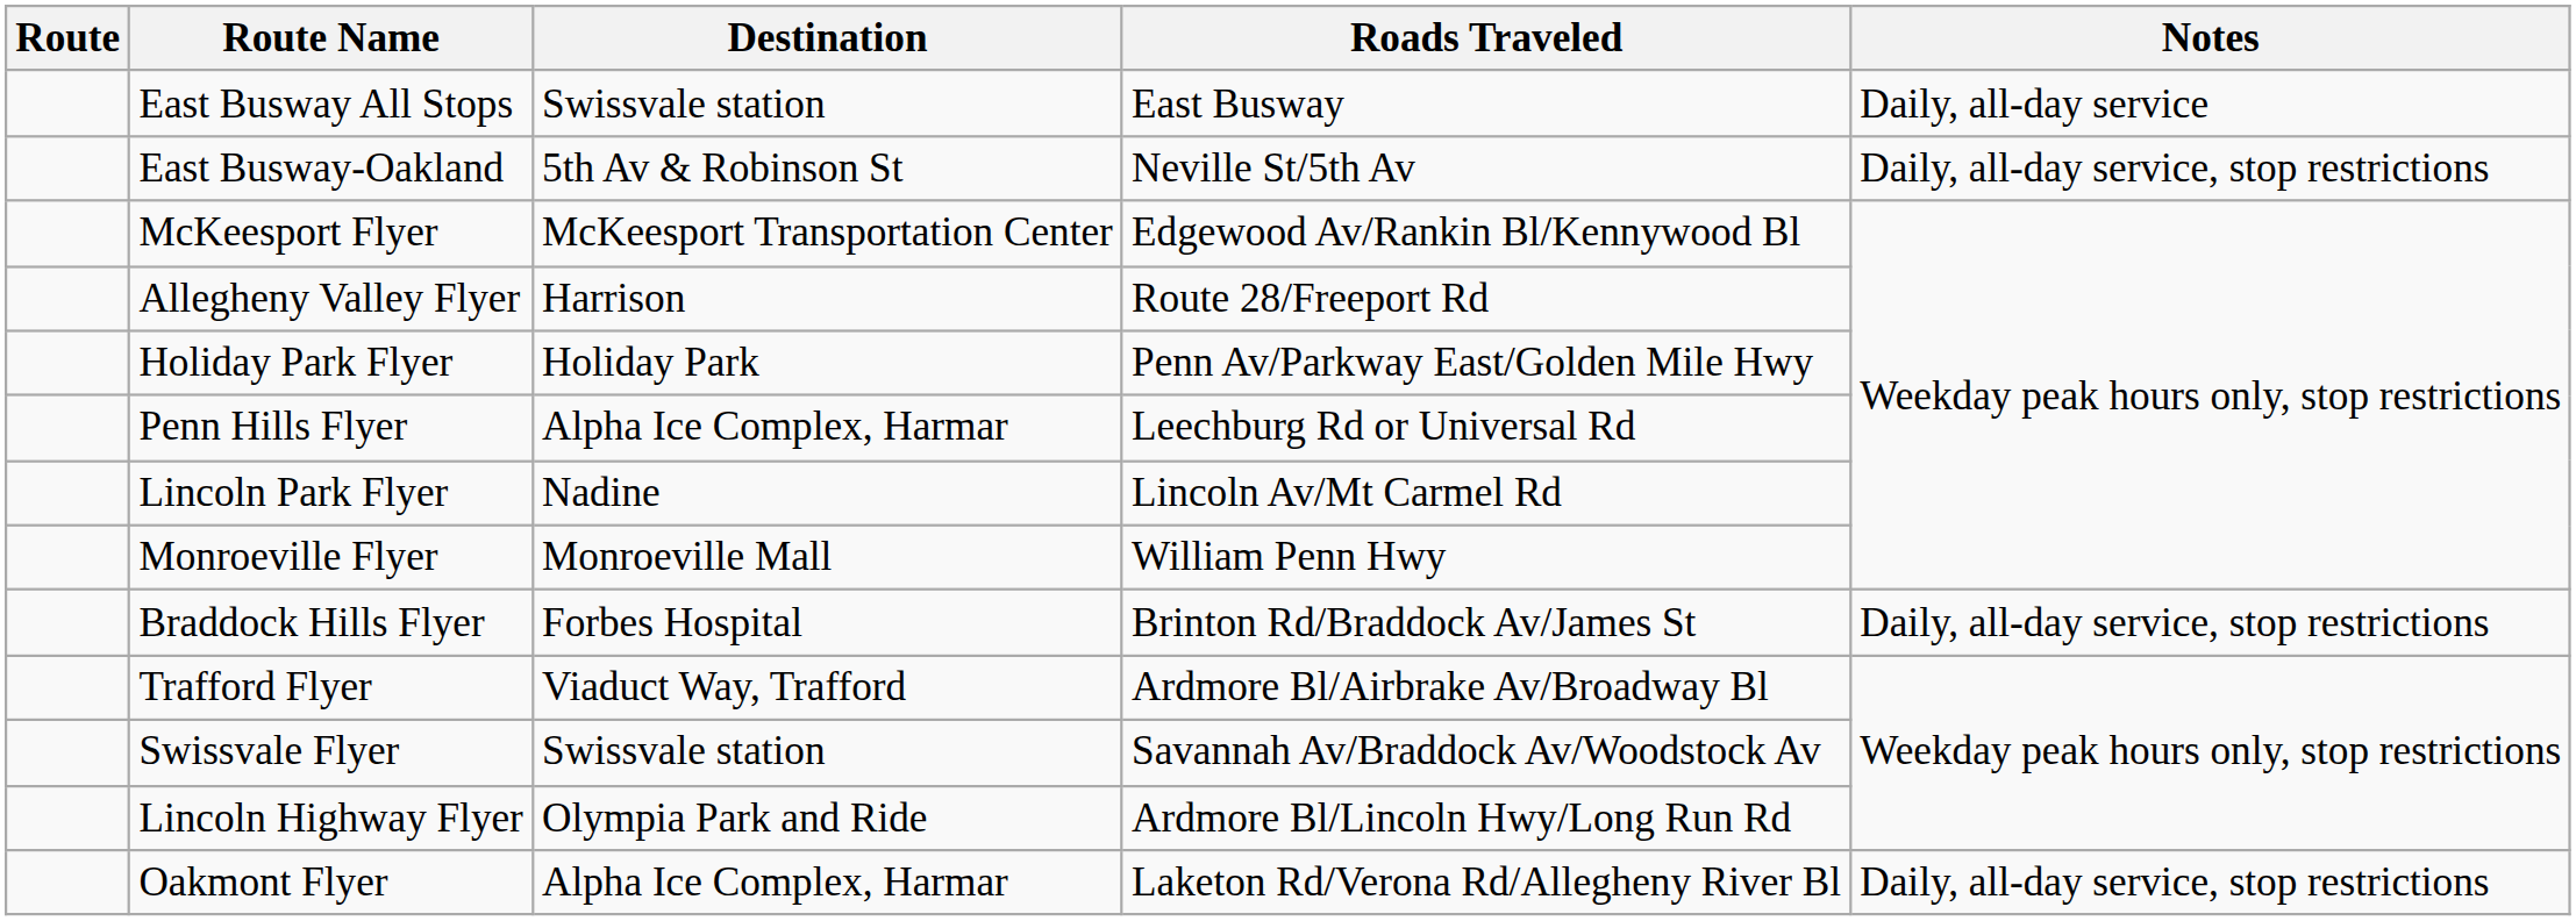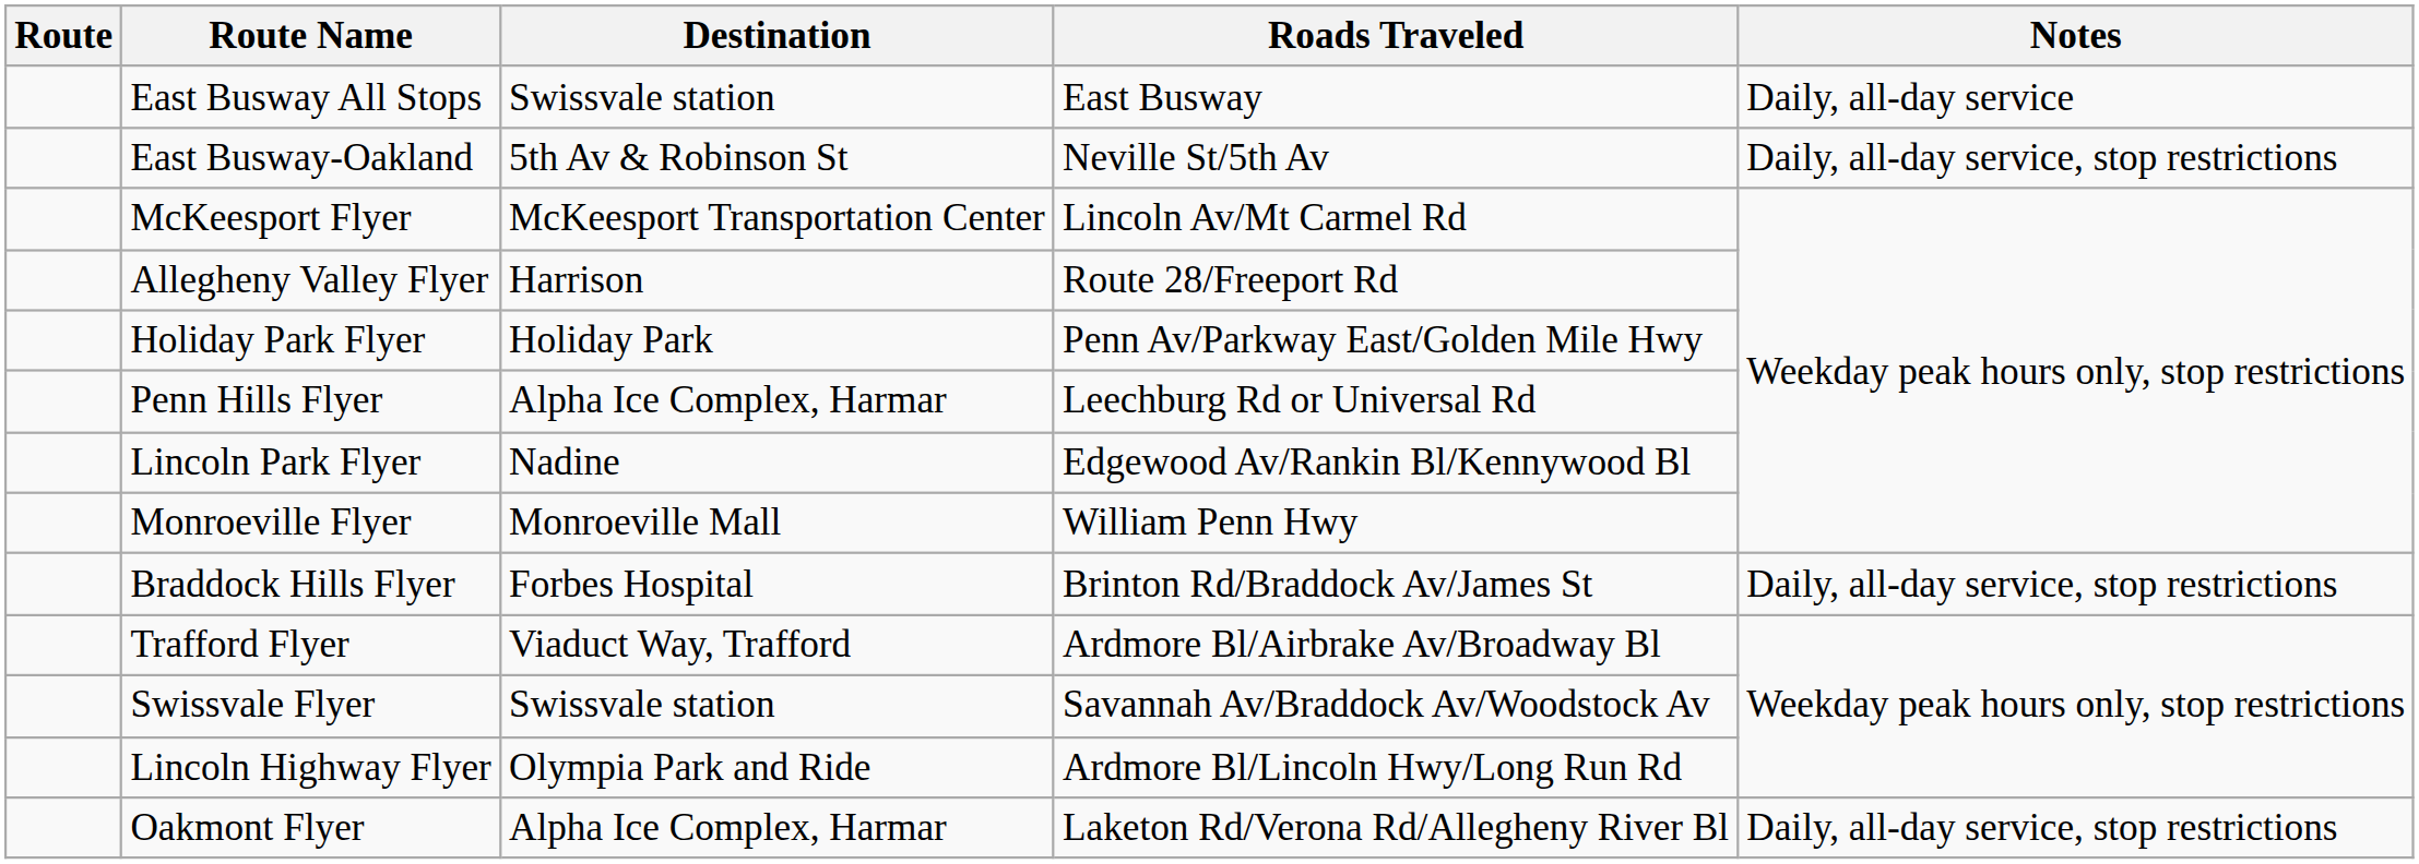McKeesport Flyer | Roads Traveled: Edgewood Av/Rankin Bl/Kennywood Bl -> Lincoln Av/Mt Carmel Rd
Lincoln Park Flyer | Roads Traveled: Lincoln Av/Mt Carmel Rd -> Edgewood Av/Rankin Bl/Kennywood Bl
